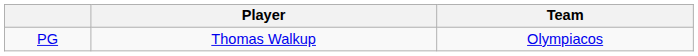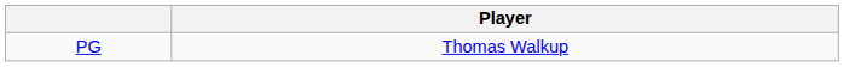- column: Team | Olympiacos
